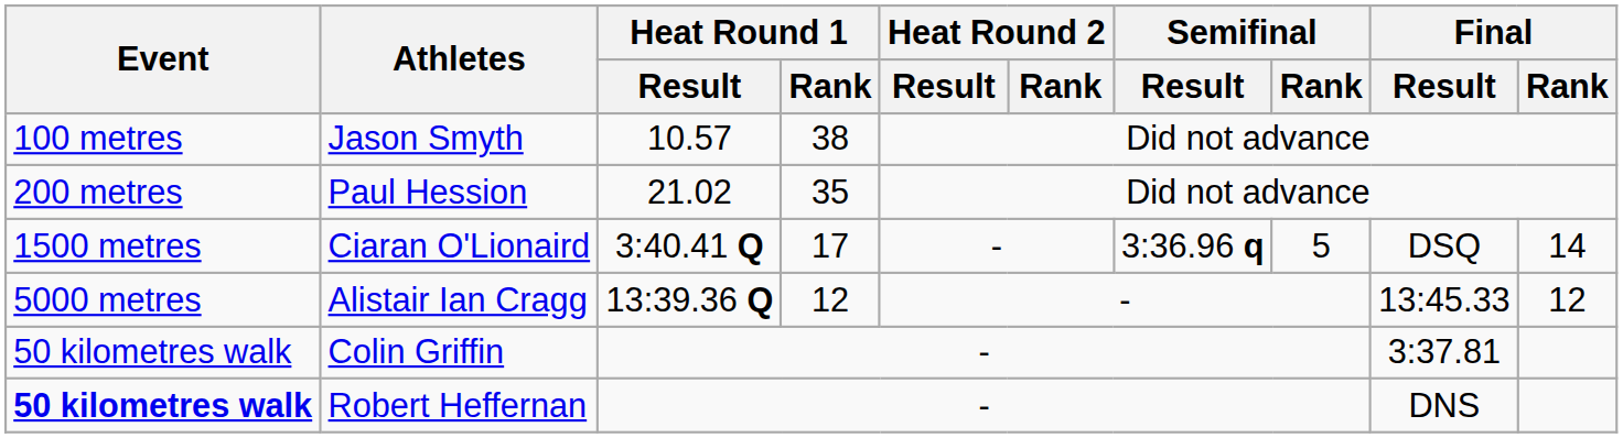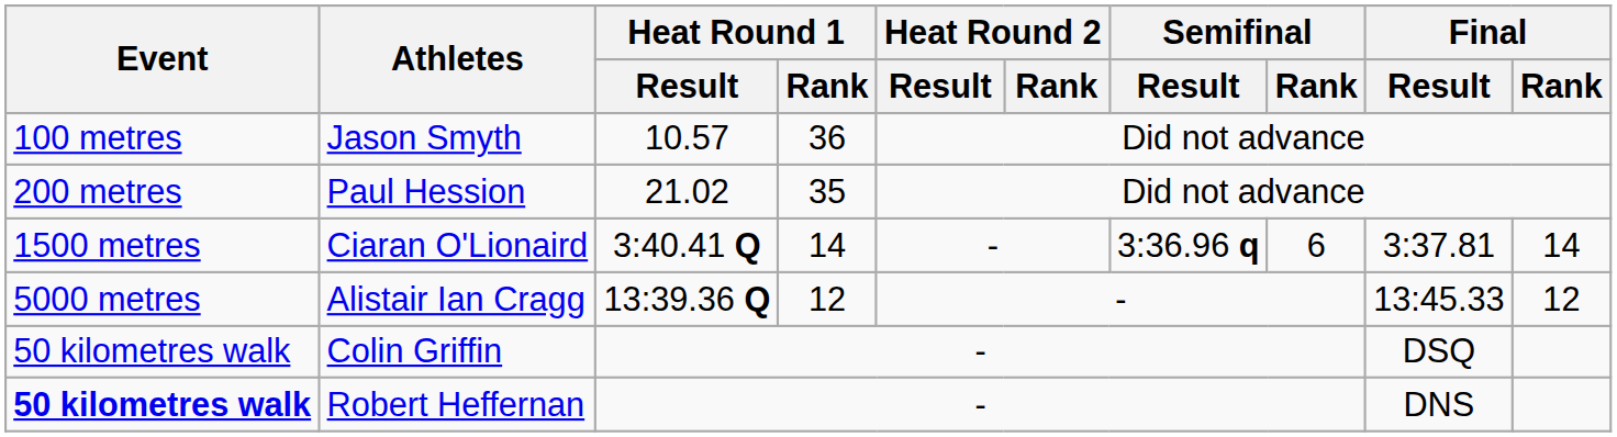Jason Smyth | Heat Round 1 / Rank: 38 -> 36
Ciaran O'Lionaird | Heat Round 1 / Rank: 17 -> 14
Ciaran O'Lionaird | Semifinal / Rank: 5 -> 6
Ciaran O'Lionaird | Final / Result: DSQ -> 3:37.81
Colin Griffin | Final / Result: 3:37.81 -> DSQ
